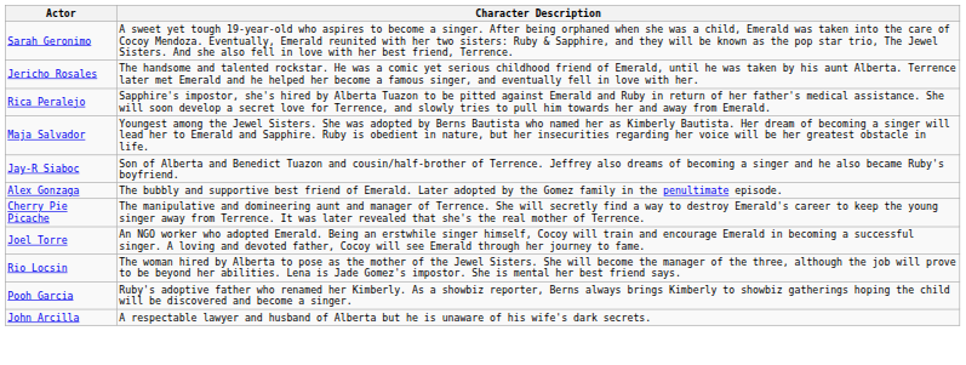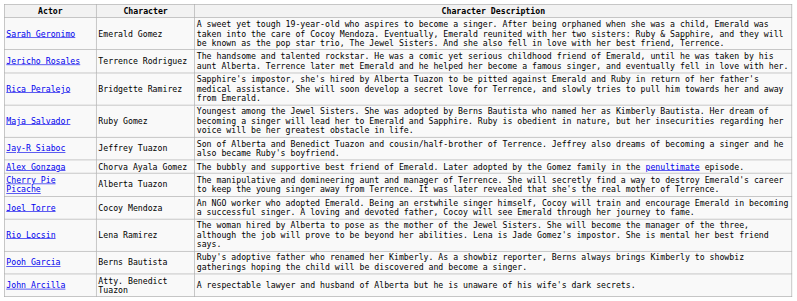+ column: Character | Emerald Gomez | Terrence Rodriguez | Bridgette Ramirez | Ruby Gomez | Jeffrey Tuazon | Chorva Ayala Gomez | Alberta Tuazon | Cocoy Mendoza | Lena Ramirez | Berns Bautista | Atty. Benedict Tuazon
